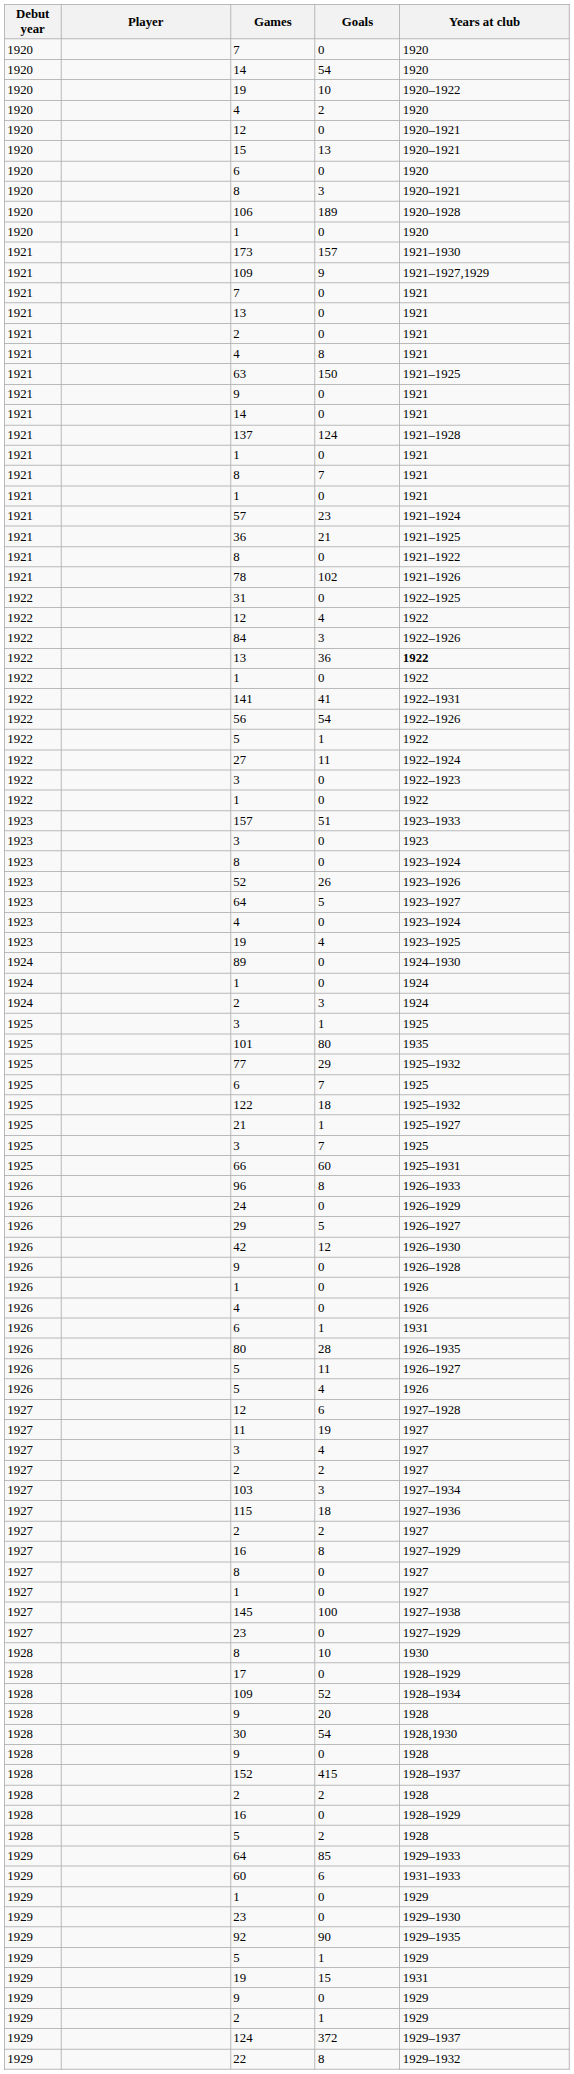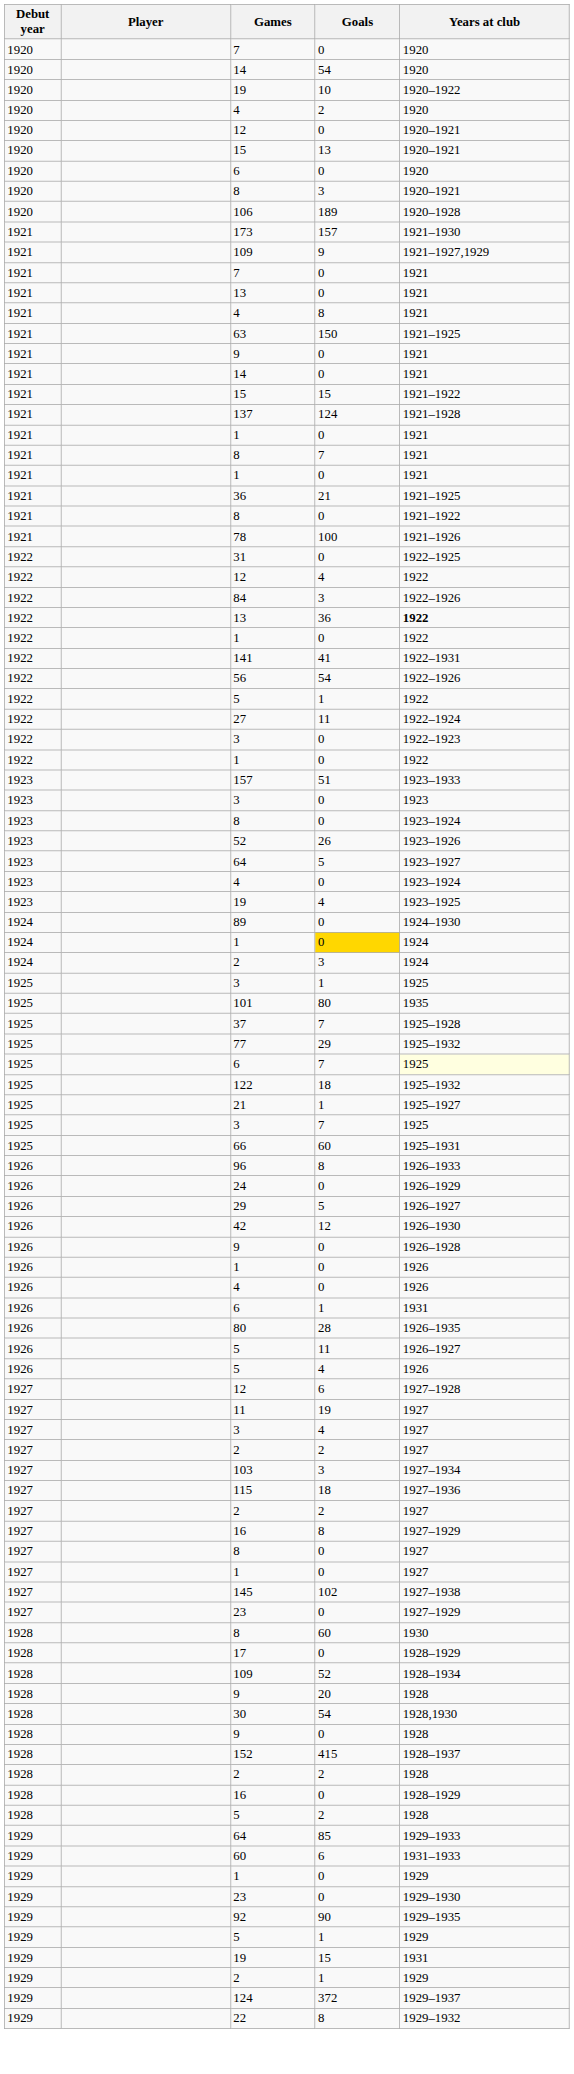- row: 1920 | 1 | 0 | 1920
- row: 1921 | 2 | 0 | 1921
+ row: 1921 | 15 | 15 | 1921–1922
- row: 1921 | 57 | 23 | 1921–1924
78 | Goals: 102 -> 100
1924 / 1 | Goals: no background -> gold background
+ row: 1925 | 37 | 7 | 1925–1928
1925 / 6 | Years at club: no background -> lightyellow background
145 | Goals: 100 -> 102
1928 / 8 | Goals: 10 -> 60
- row: 1929 | 9 | 0 | 1929
